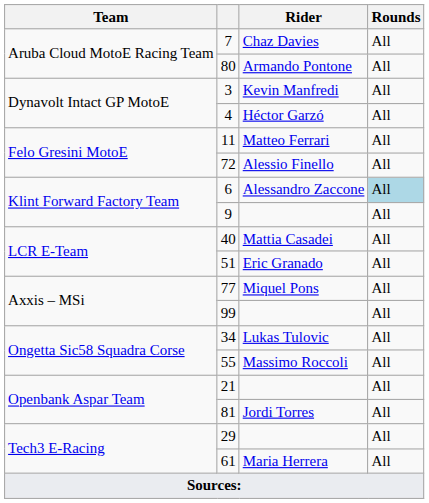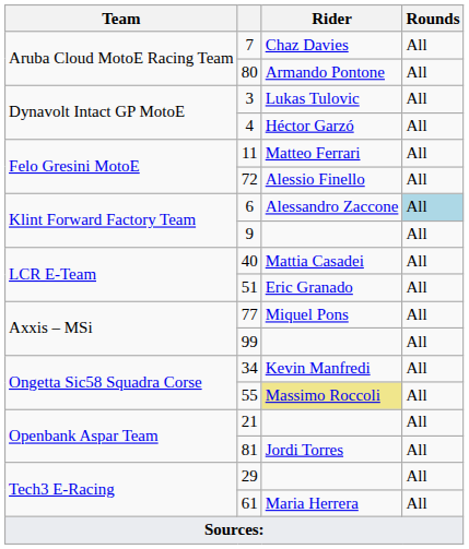3 | Rider: Kevin Manfredi -> Lukas Tulovic
34 | Rider: Lukas Tulovic -> Kevin Manfredi
55 | Rider: no background -> khaki background
